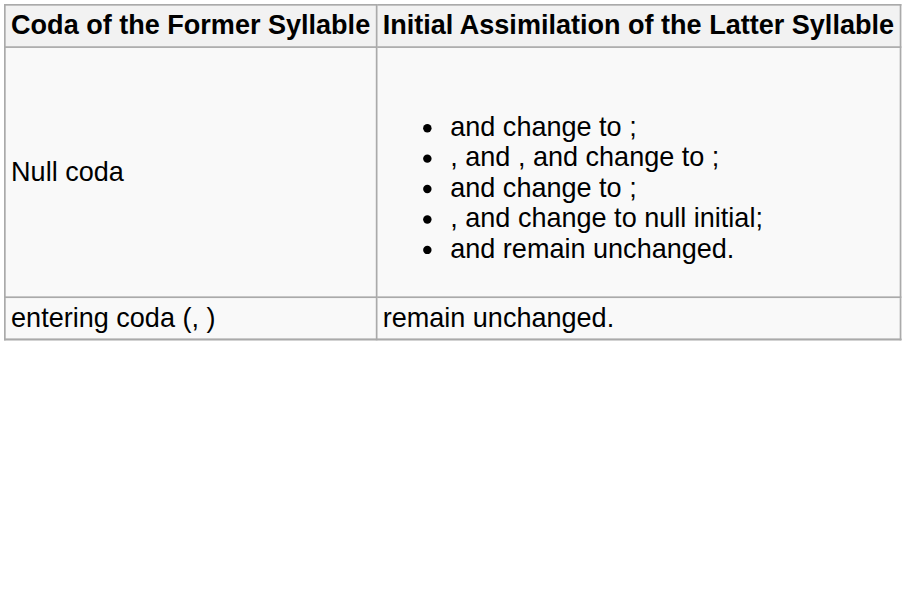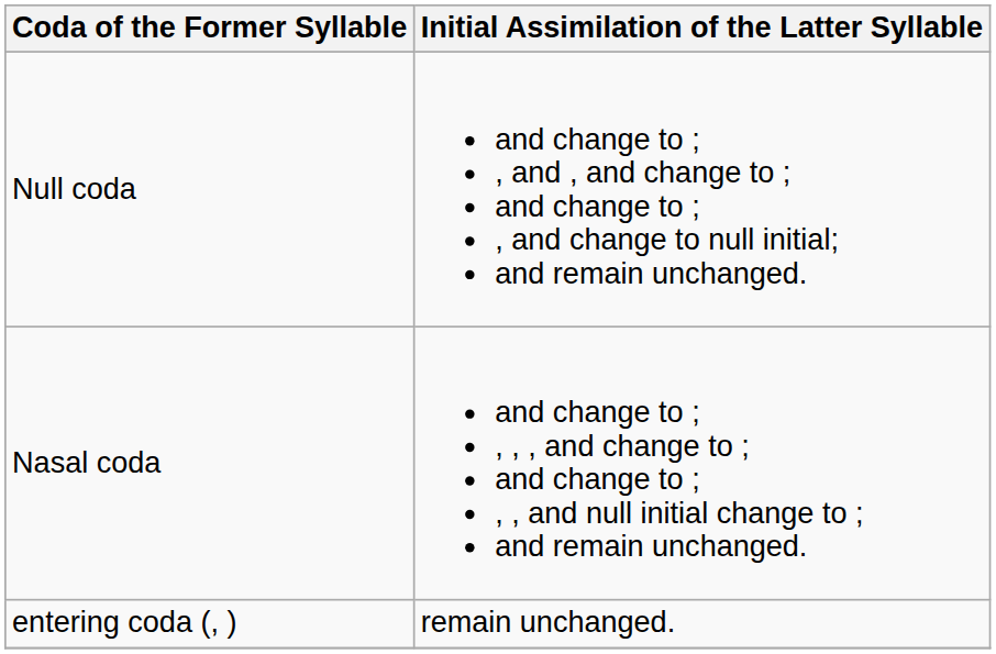+ row: Nasal coda | and change to ; , , , and change to ; and change to ; , , and null initial change to ; and remain unchanged.
